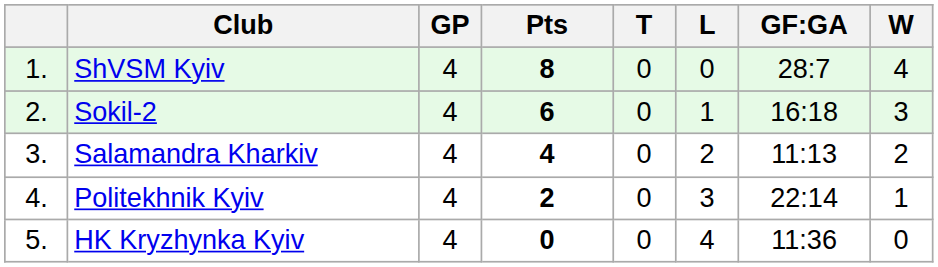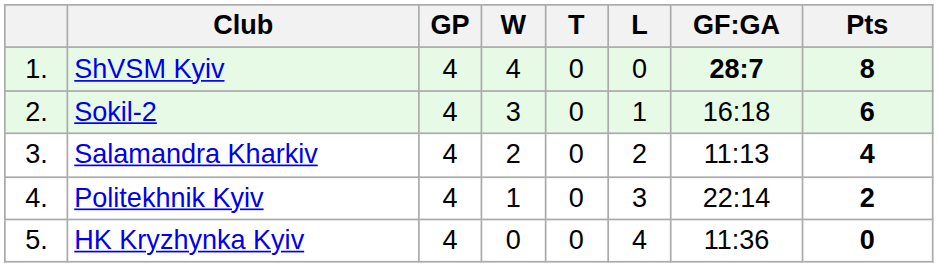columns swapped: W <-> Pts
ShVSM Kyiv | GF:GA: normal -> bold
